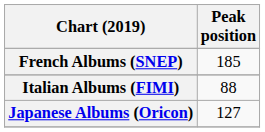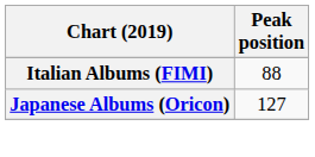- row: French Albums (SNEP) | 185
